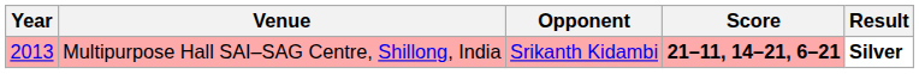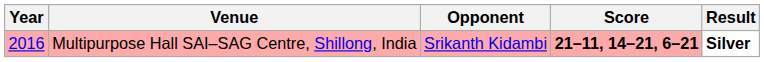Multipurpose Hall SAI–SAG Centre, Shillong, India | Year: 2013 -> 2016
